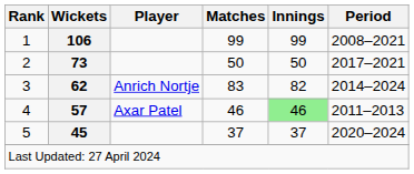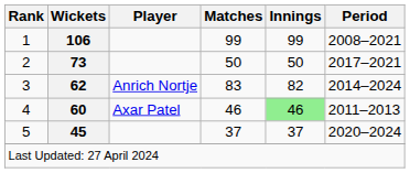4 | Wickets: 57 -> 60
